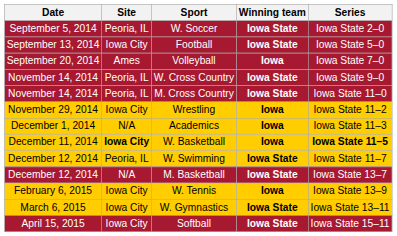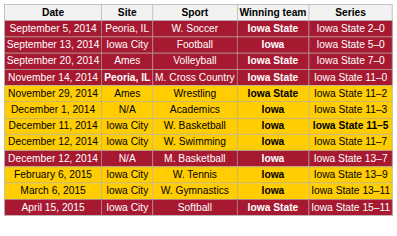Football | Winning team: Iowa State -> Iowa
Volleyball | Winning team: Iowa -> Iowa State
- row: November 14, 2014 | Peoria, IL | W. Cross Country | Iowa State | Iowa State 9–0
M. Cross Country | Site: normal -> bold
Wrestling | Site: Iowa City -> Ames
Wrestling | Winning team: Iowa -> Iowa State
W. Basketball | Site: bold -> normal
W. Swimming | Site: Peoria, IL -> Iowa City
W. Swimming | Winning team: Iowa State -> Iowa
M. Basketball | Winning team: Iowa State -> Iowa
W. Gymnastics | Winning team: Iowa State -> Iowa
